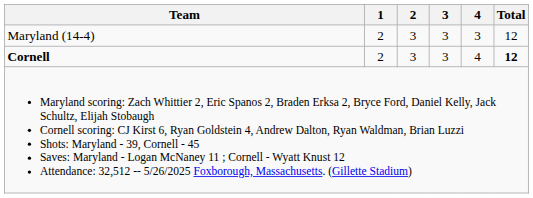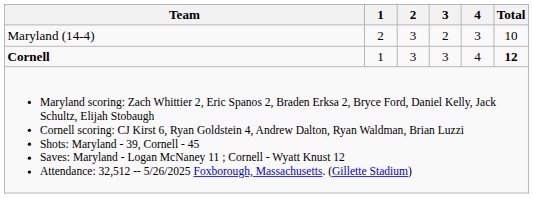Maryland (14-4) | 3: 3 -> 2
Maryland (14-4) | Total: 12 -> 10
Cornell | 1: 2 -> 1
